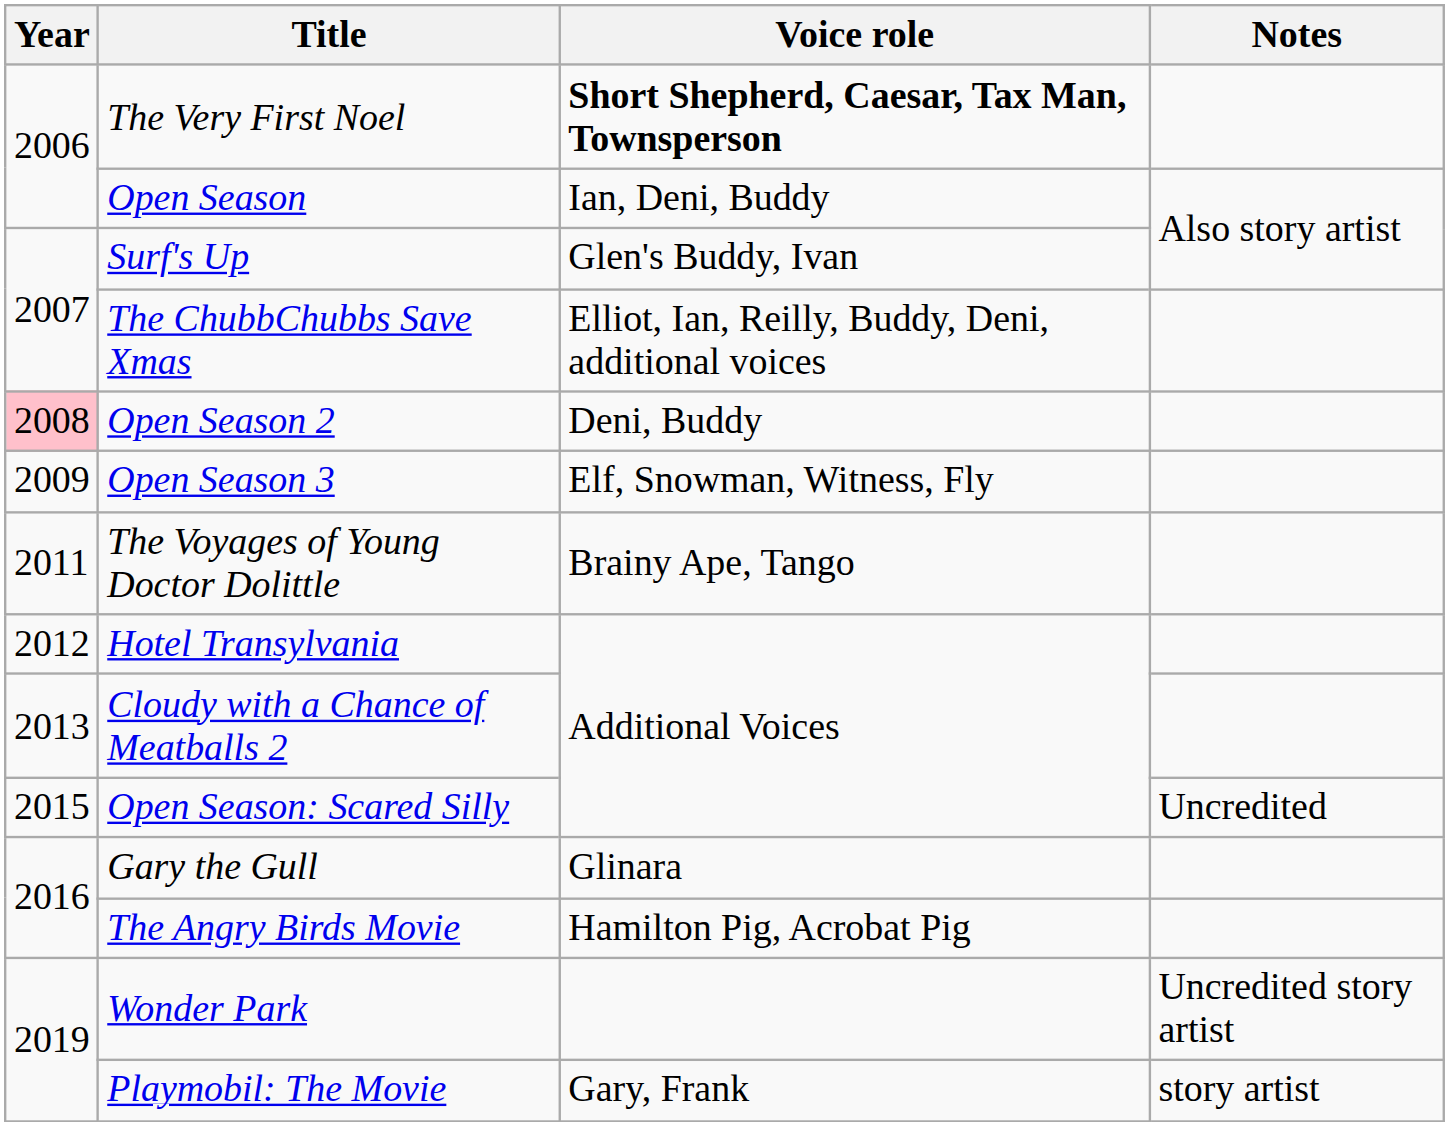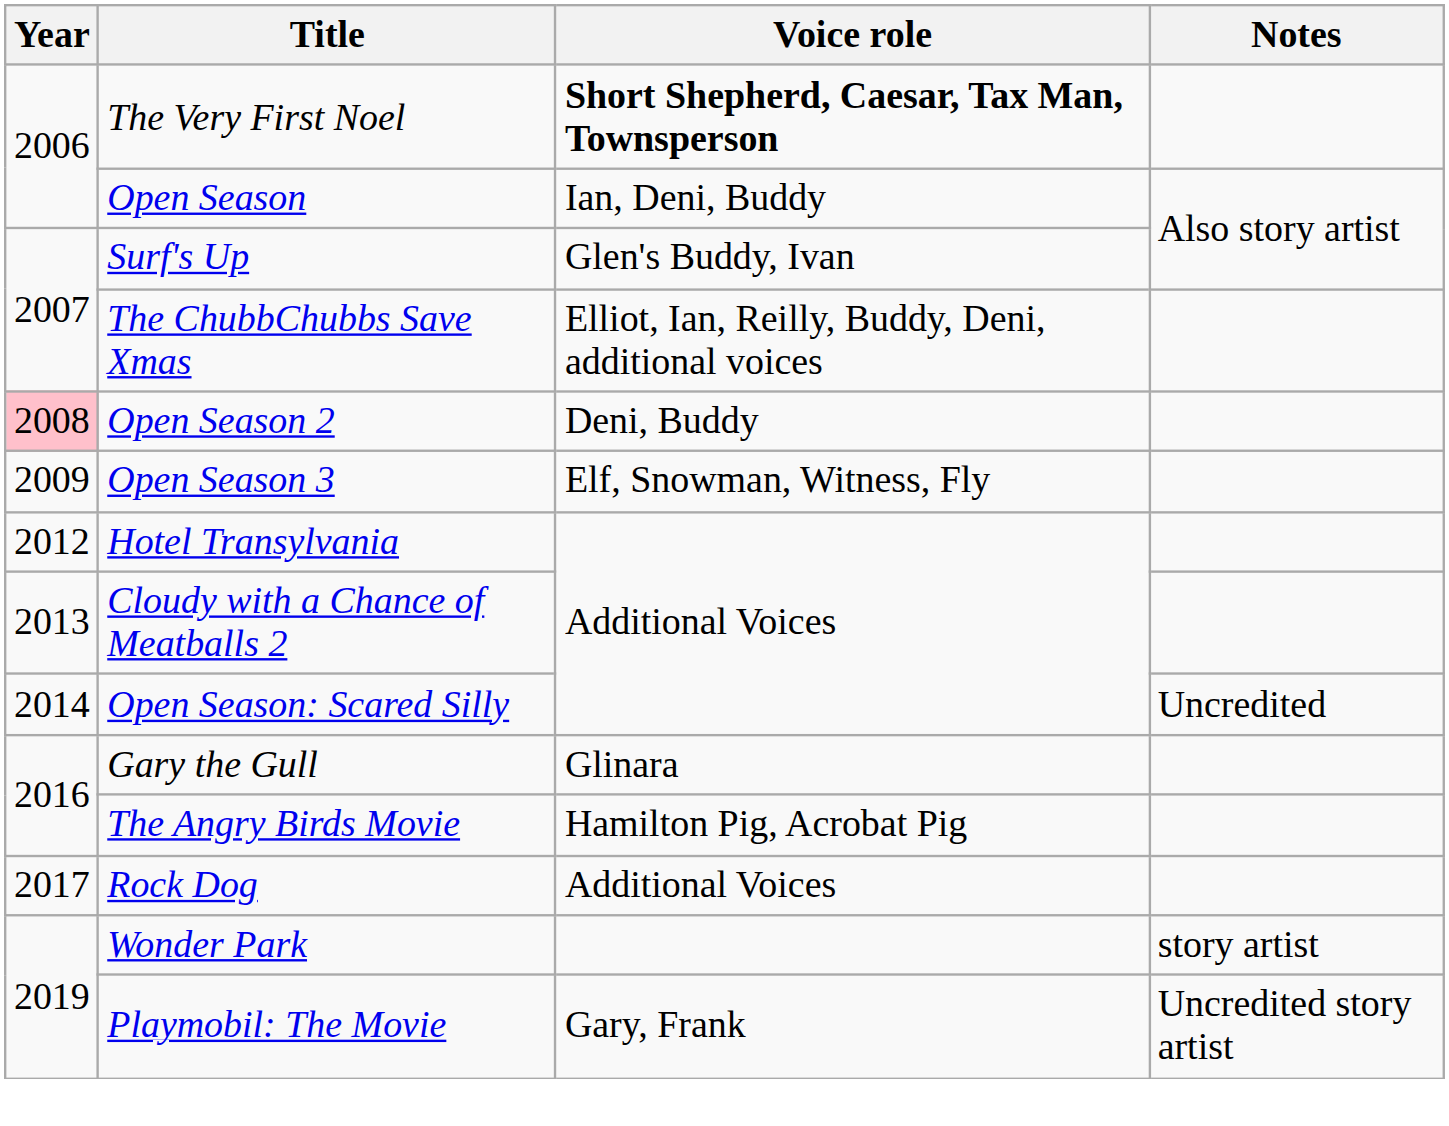- row: 2011 | The Voyages of Young Doctor Dolittle | Brainy Ape, Tango
Open Season: Scared Silly | Year: 2015 -> 2014
+ row: 2017 | Rock Dog | Additional Voices
Wonder Park | Notes: Uncredited story artist -> story artist
Playmobil: The Movie | Notes: story artist -> Uncredited story artist
